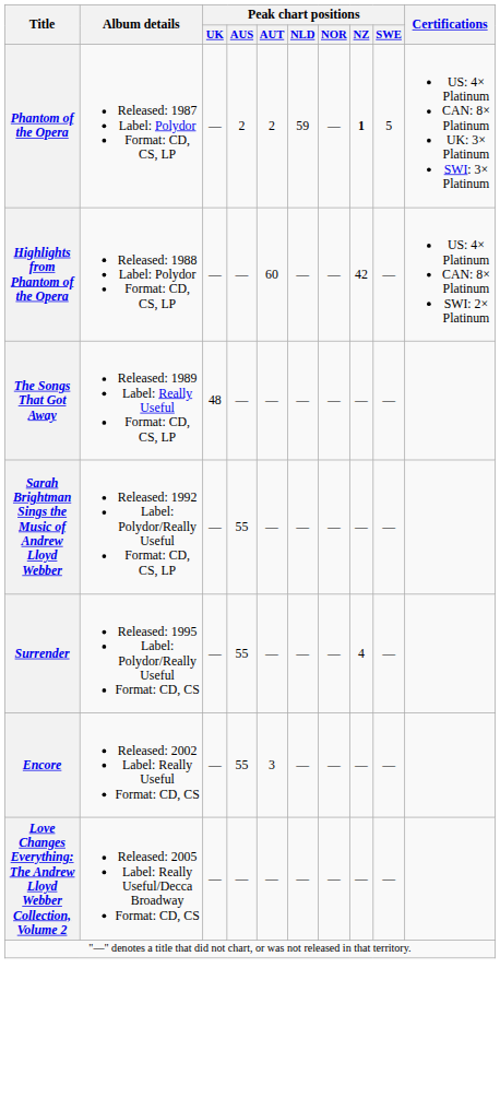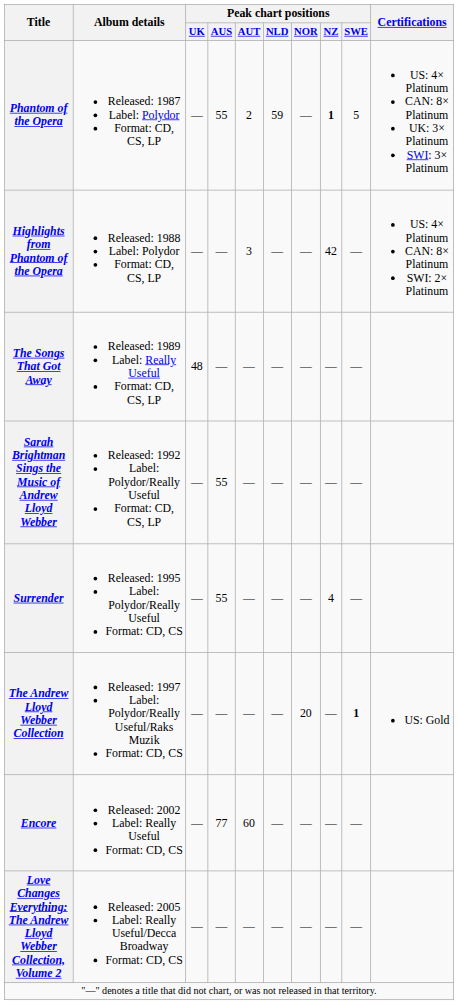Phantom of the Opera | Peak chart positions / AUS: 2 -> 55
Highlights from Phantom of the Opera | Peak chart positions / AUT: 60 -> 3
+ row: The Andrew Lloyd Webber Collection | Released: 1997 Label: Polydor/Really Useful/Raks Muzik Format: CD, CS | — | — | — | — | 20 | — | 1 | US: Gold
Encore | Peak chart positions / AUS: 55 -> 77
Encore | Peak chart positions / AUT: 3 -> 60
